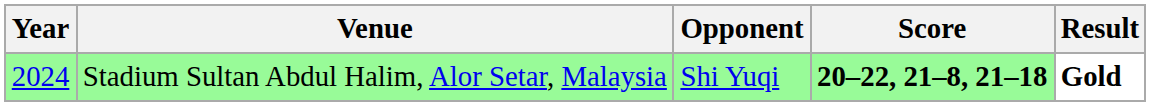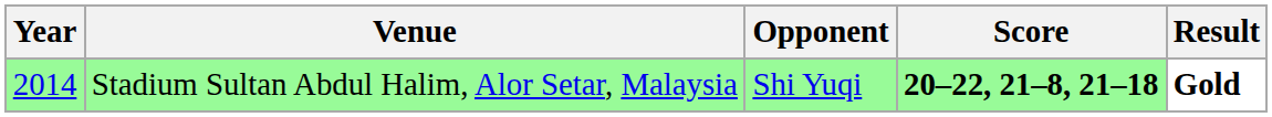Stadium Sultan Abdul Halim, Alor Setar, Malaysia | Year: 2024 -> 2014
